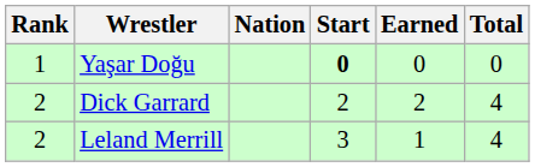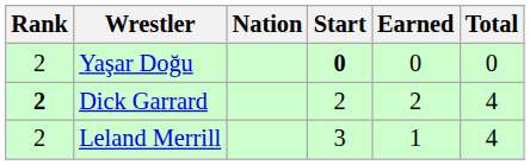Yaşar Doğu | Rank: 1 -> 2
Dick Garrard | Rank: normal -> bold
